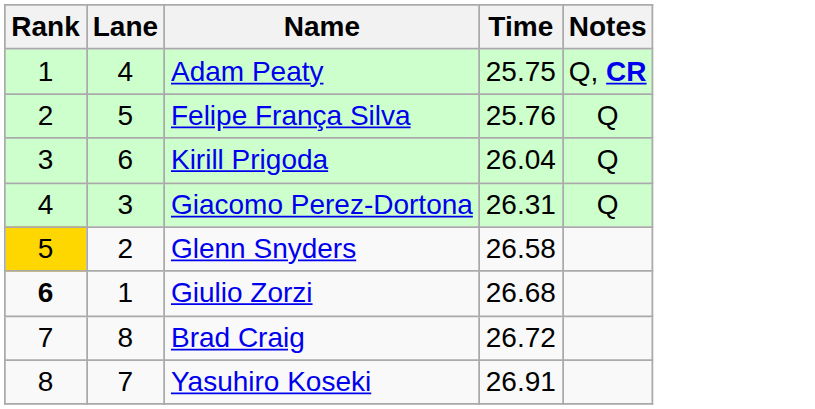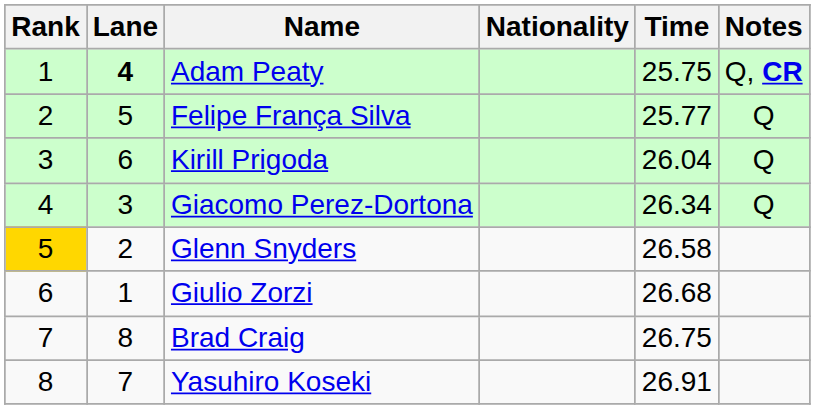+ column: Nationality
Adam Peaty | Lane: normal -> bold
Felipe França Silva | Time: 25.76 -> 25.77
Giacomo Perez-Dortona | Time: 26.31 -> 26.34
Giulio Zorzi | Rank: bold -> normal
Brad Craig | Time: 26.72 -> 26.75
